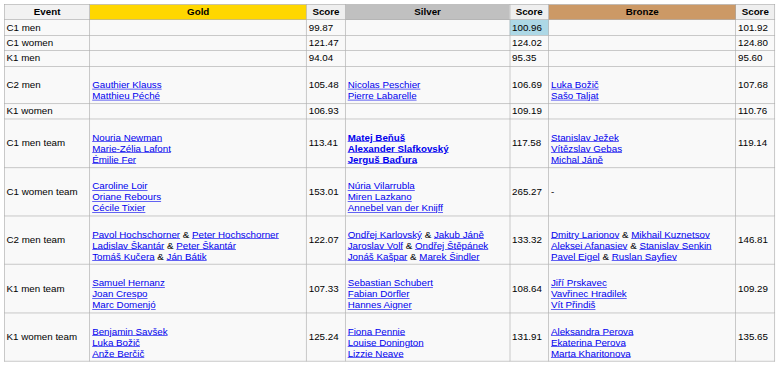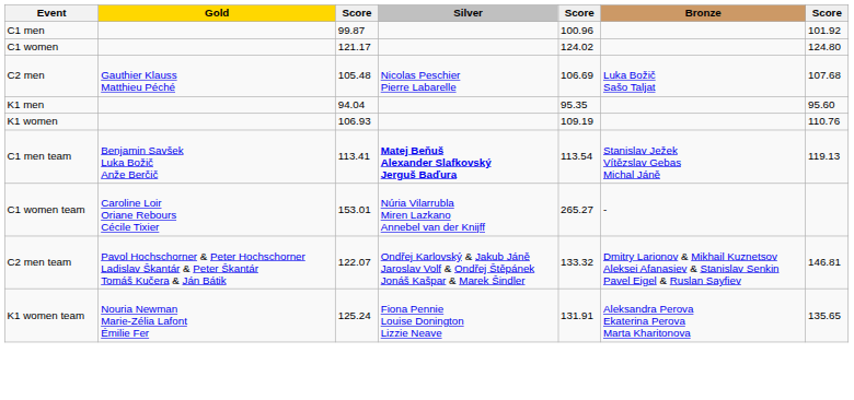C1 men | column 5: lightblue background -> no background
C1 women | column 3: 121.47 -> 121.17
rows swapped: C2 men <-> K1 men
C1 men team | Gold: Nouria Newman Marie-Zélia Lafont Émilie Fer -> Benjamin Savšek Luka Božič Anže Berčič
C1 men team | column 5: 117.58 -> 113.54
C1 men team | column 7: 119.14 -> 119.13
- row: K1 men team | Samuel Hernanz Joan Crespo Marc Domenjó | 107.33 | Sebastian Schubert Fabian Dörfler Hannes Aigner | 108.64 | Jiří Prskavec Vavřinec Hradilek Vít Přindiš | 109.29
K1 women team | Gold: Benjamin Savšek Luka Božič Anže Berčič -> Nouria Newman Marie-Zélia Lafont Émilie Fer
